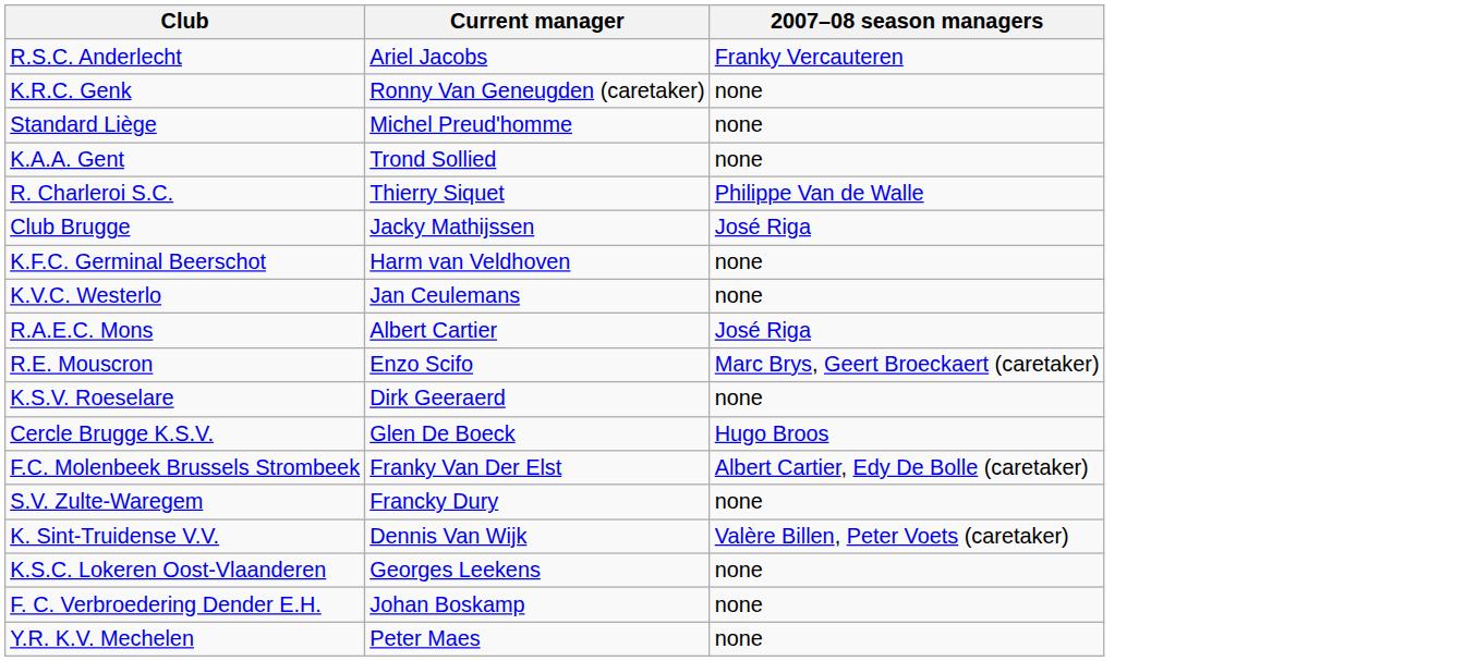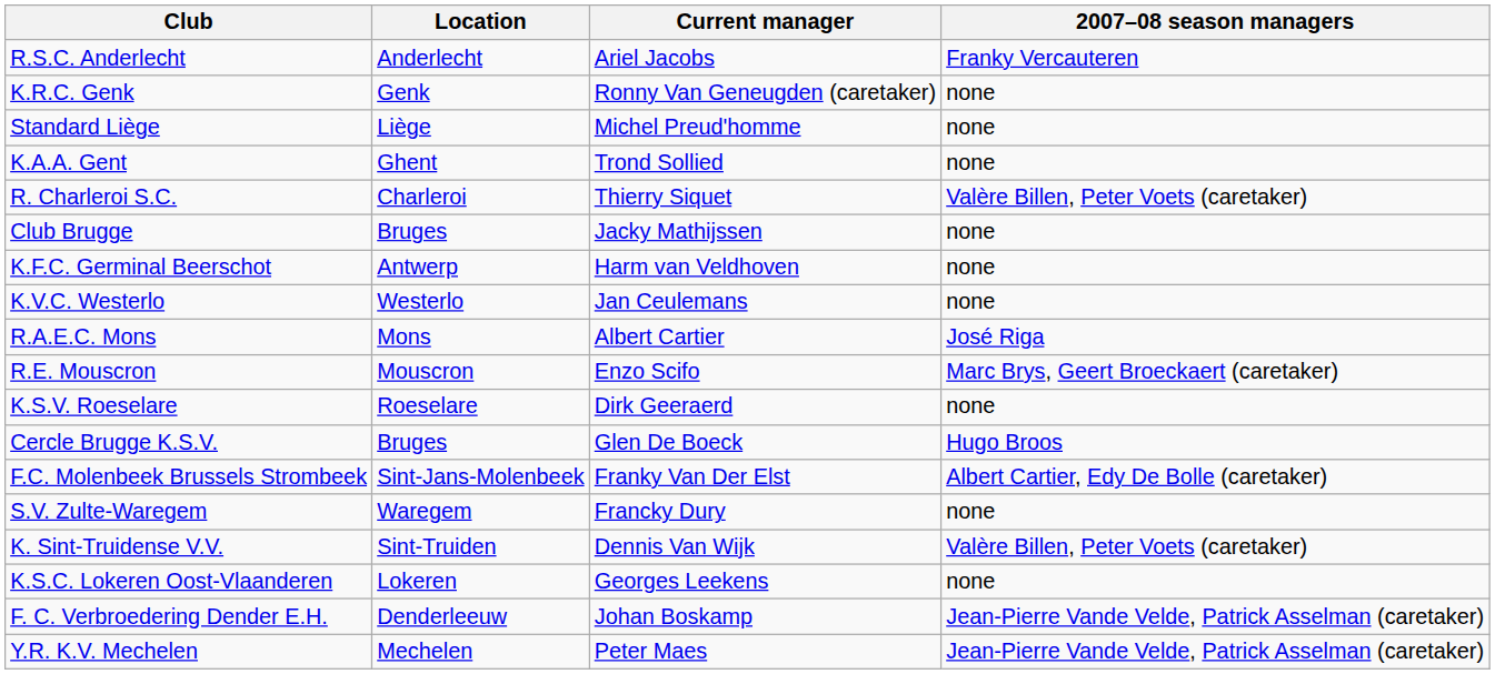+ column: Location | Anderlecht | Genk | Liège | Ghent | Charleroi | Bruges | Antwerp | Westerlo | Mons | Mouscron | Roeselare | Bruges | Sint-Jans-Molenbeek | Waregem | Sint-Truiden | Lokeren | Denderleeuw | Mechelen
R. Charleroi S.C. | 2007–08 season managers: Philippe Van de Walle -> Valère Billen, Peter Voets (caretaker)
Club Brugge | 2007–08 season managers: José Riga -> none
F. C. Verbroedering Dender E.H. | 2007–08 season managers: none -> Jean-Pierre Vande Velde, Patrick Asselman (caretaker)
Y.R. K.V. Mechelen | 2007–08 season managers: none -> Jean-Pierre Vande Velde, Patrick Asselman (caretaker)
